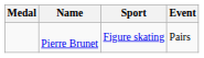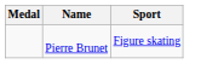- column: Event | Pairs
